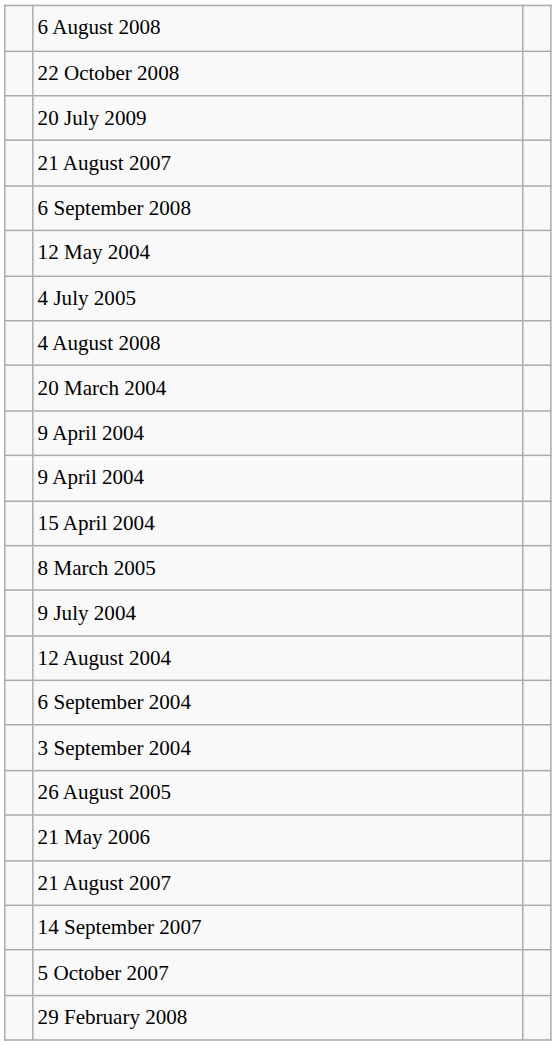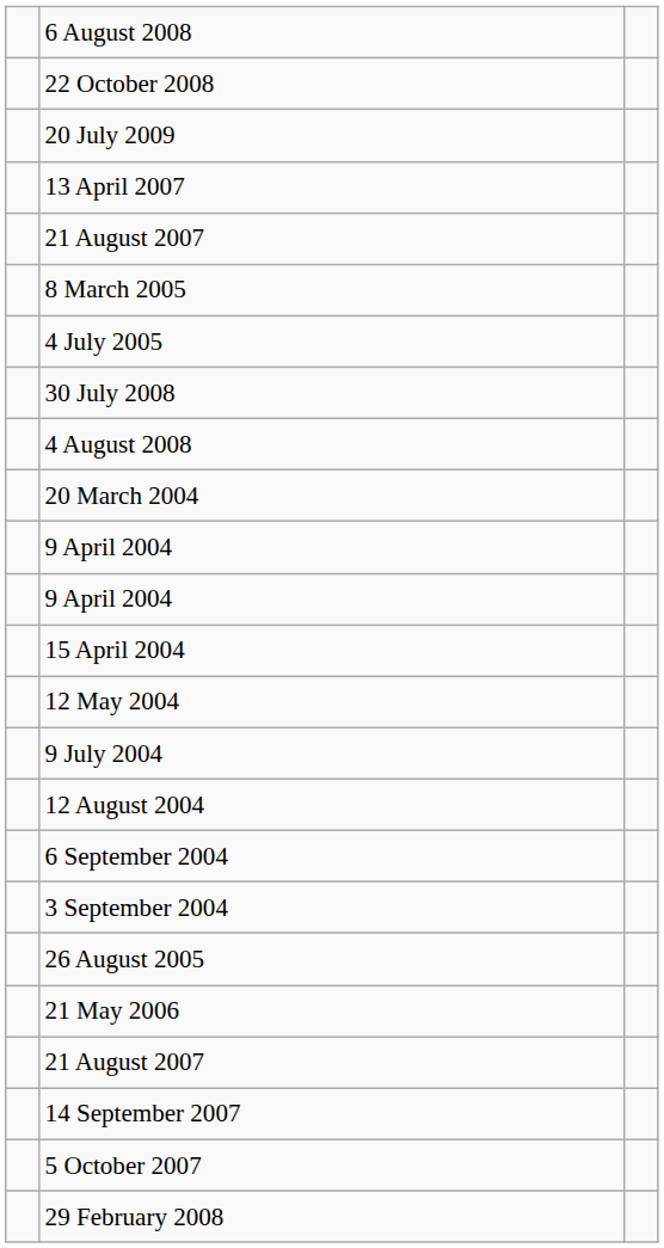+ row: 13 April 2007
- row: 6 September 2008
rows swapped: 8 March 2005 <-> 12 May 2004
+ row: 30 July 2008
